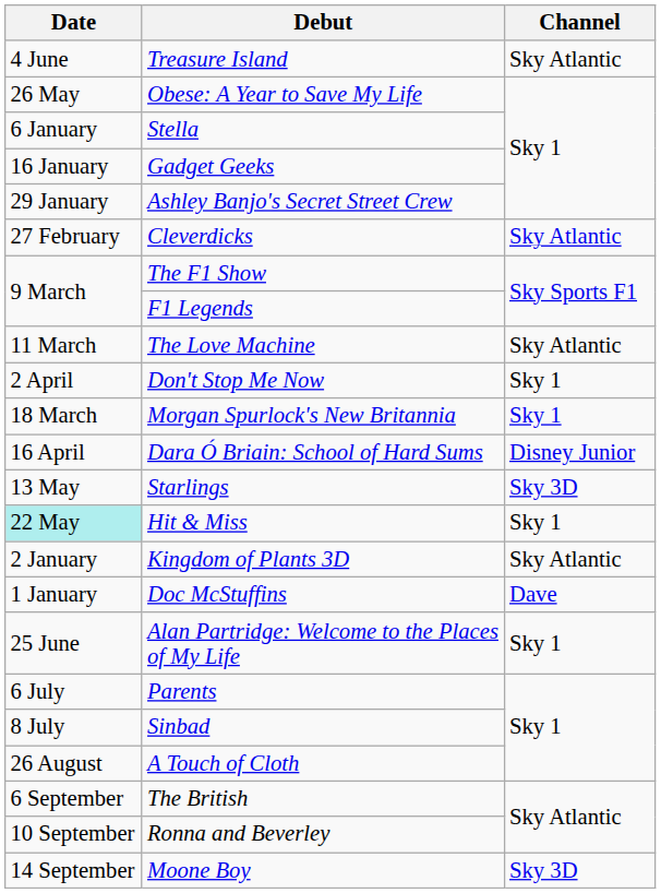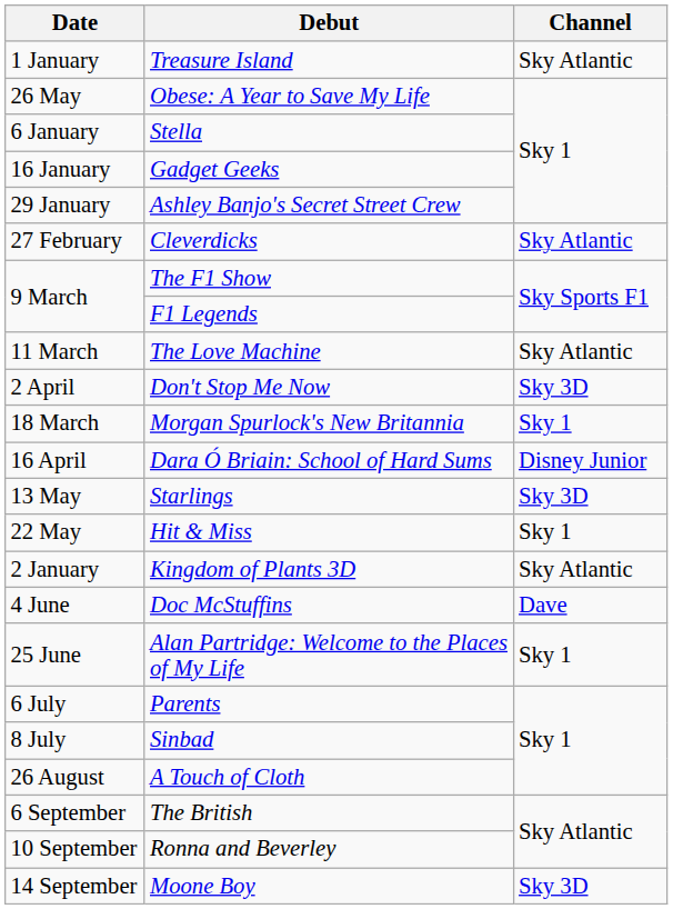Treasure Island | Date: 4 June -> 1 January
Don't Stop Me Now | Channel: Sky 1 -> Sky 3D
Hit & Miss | Date: paleturquoise background -> no background
Doc McStuffins | Date: 1 January -> 4 June
